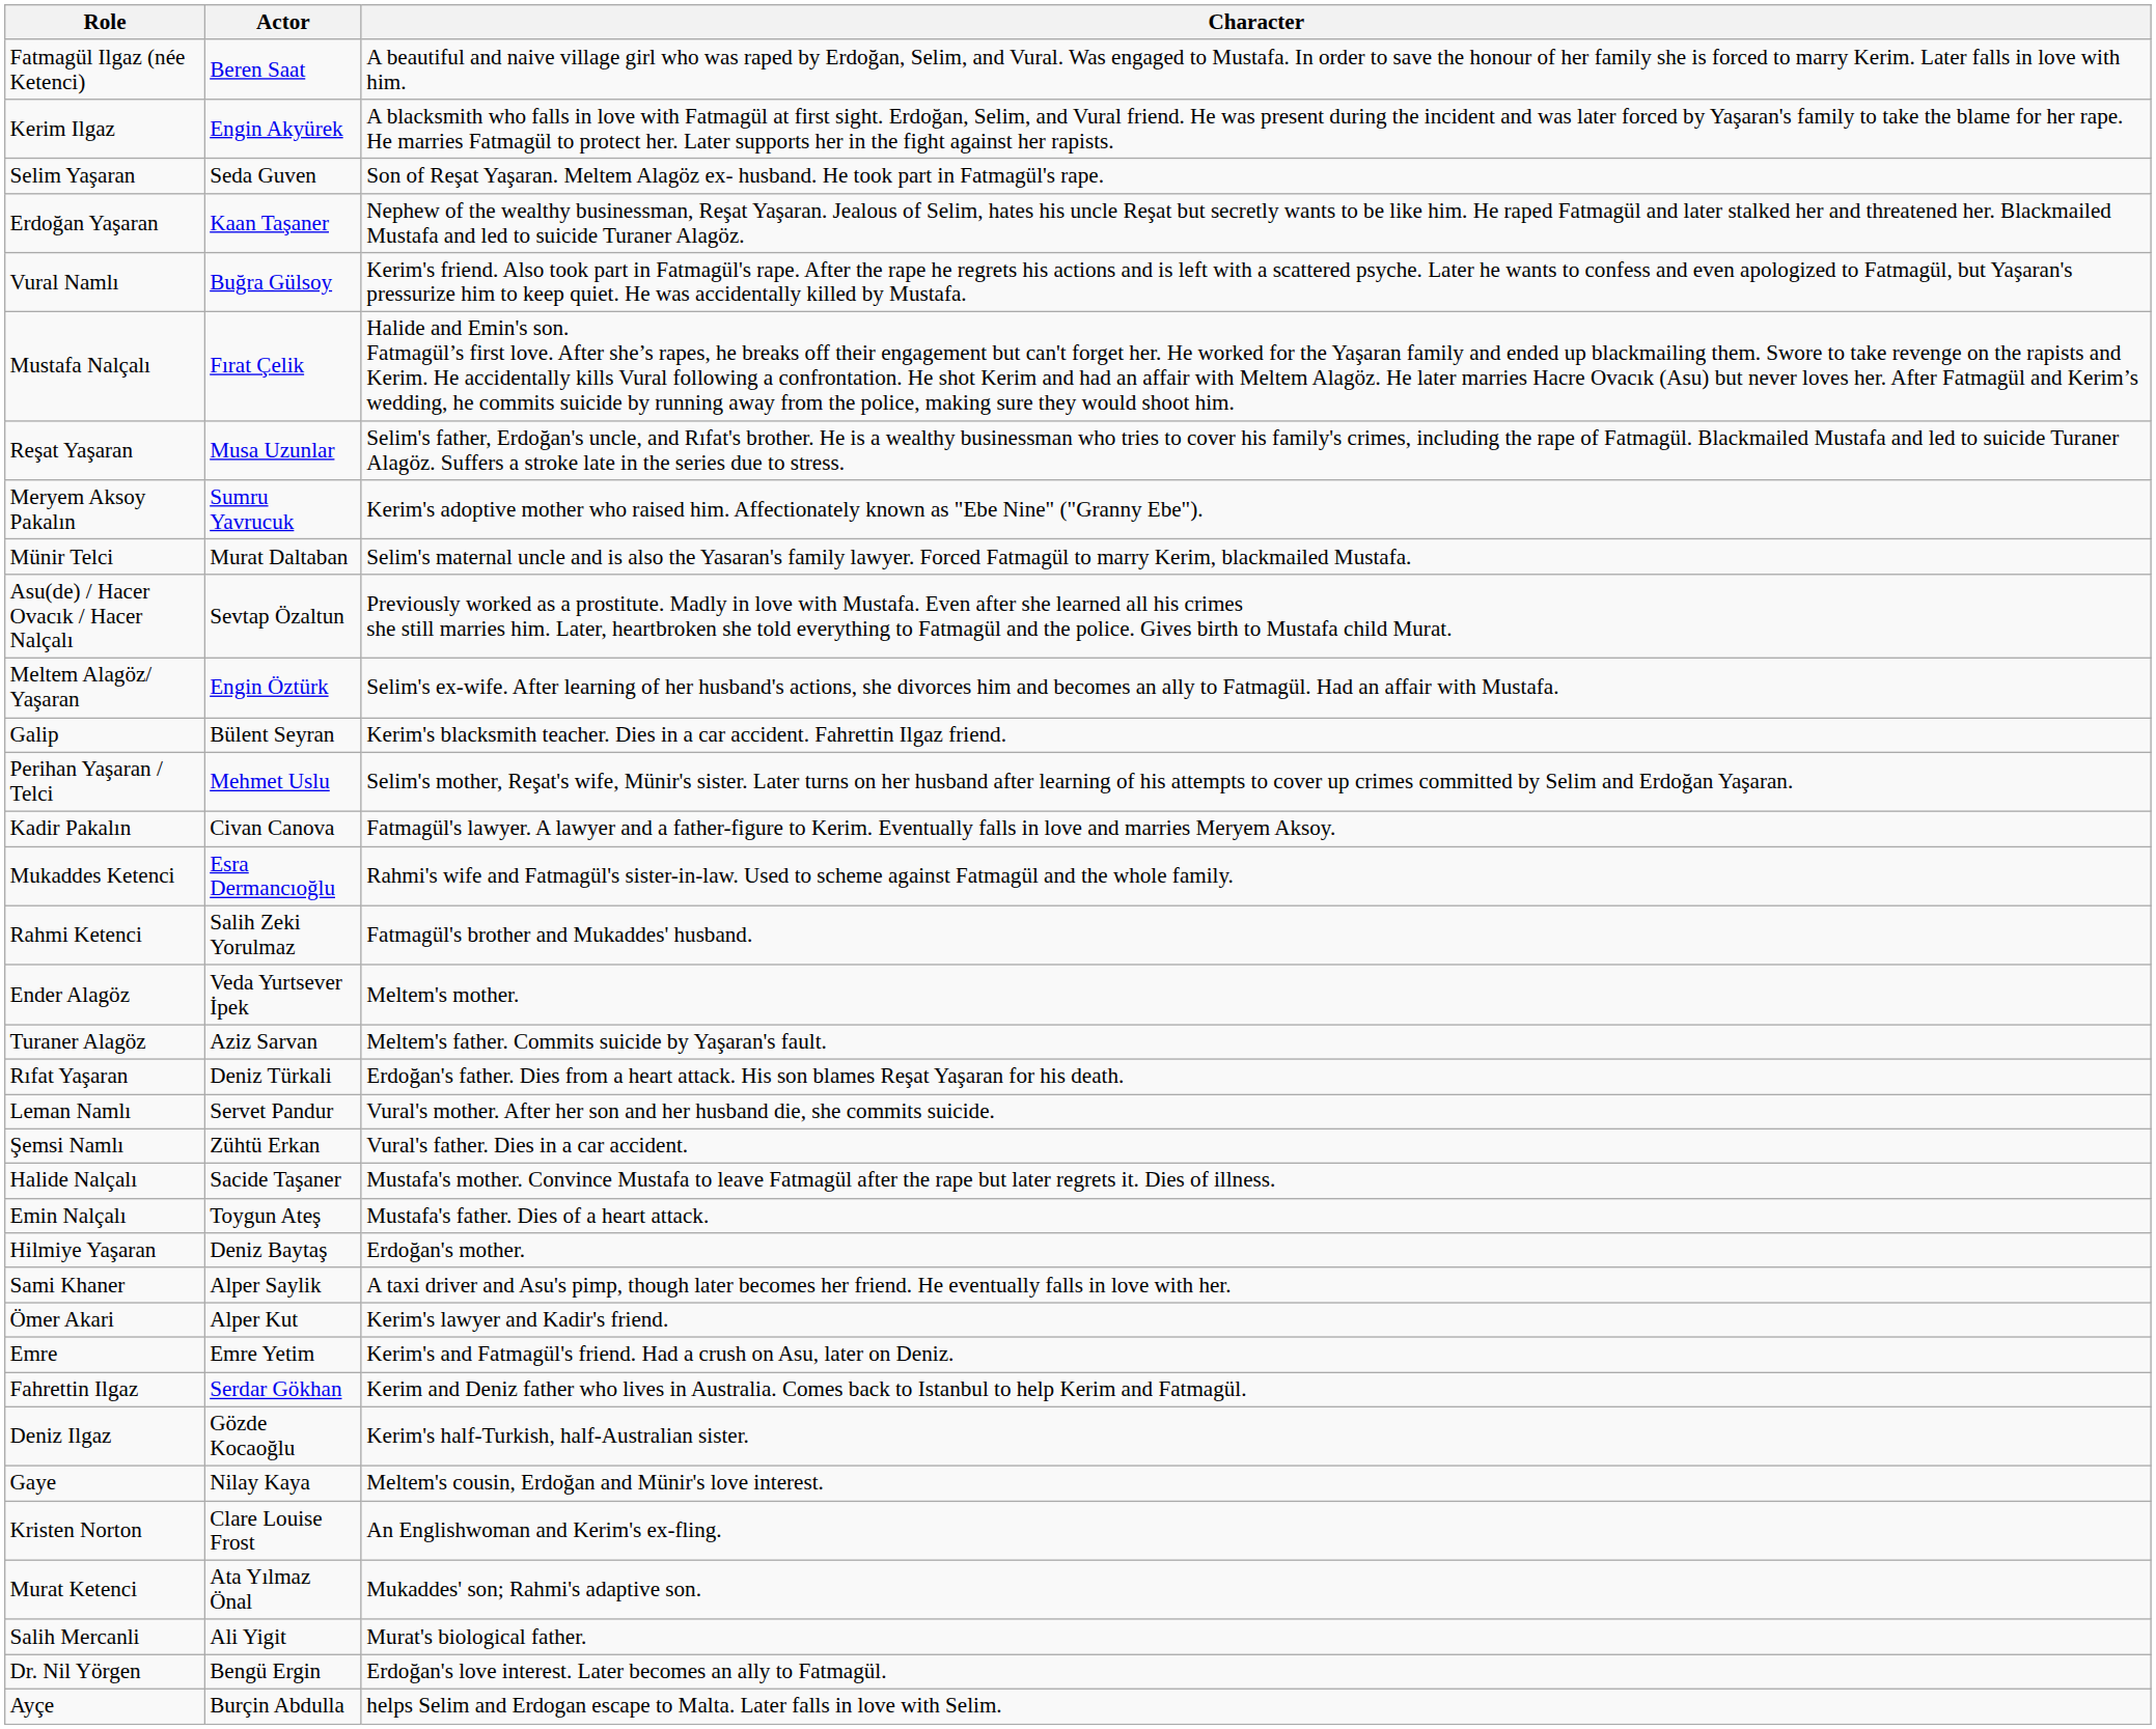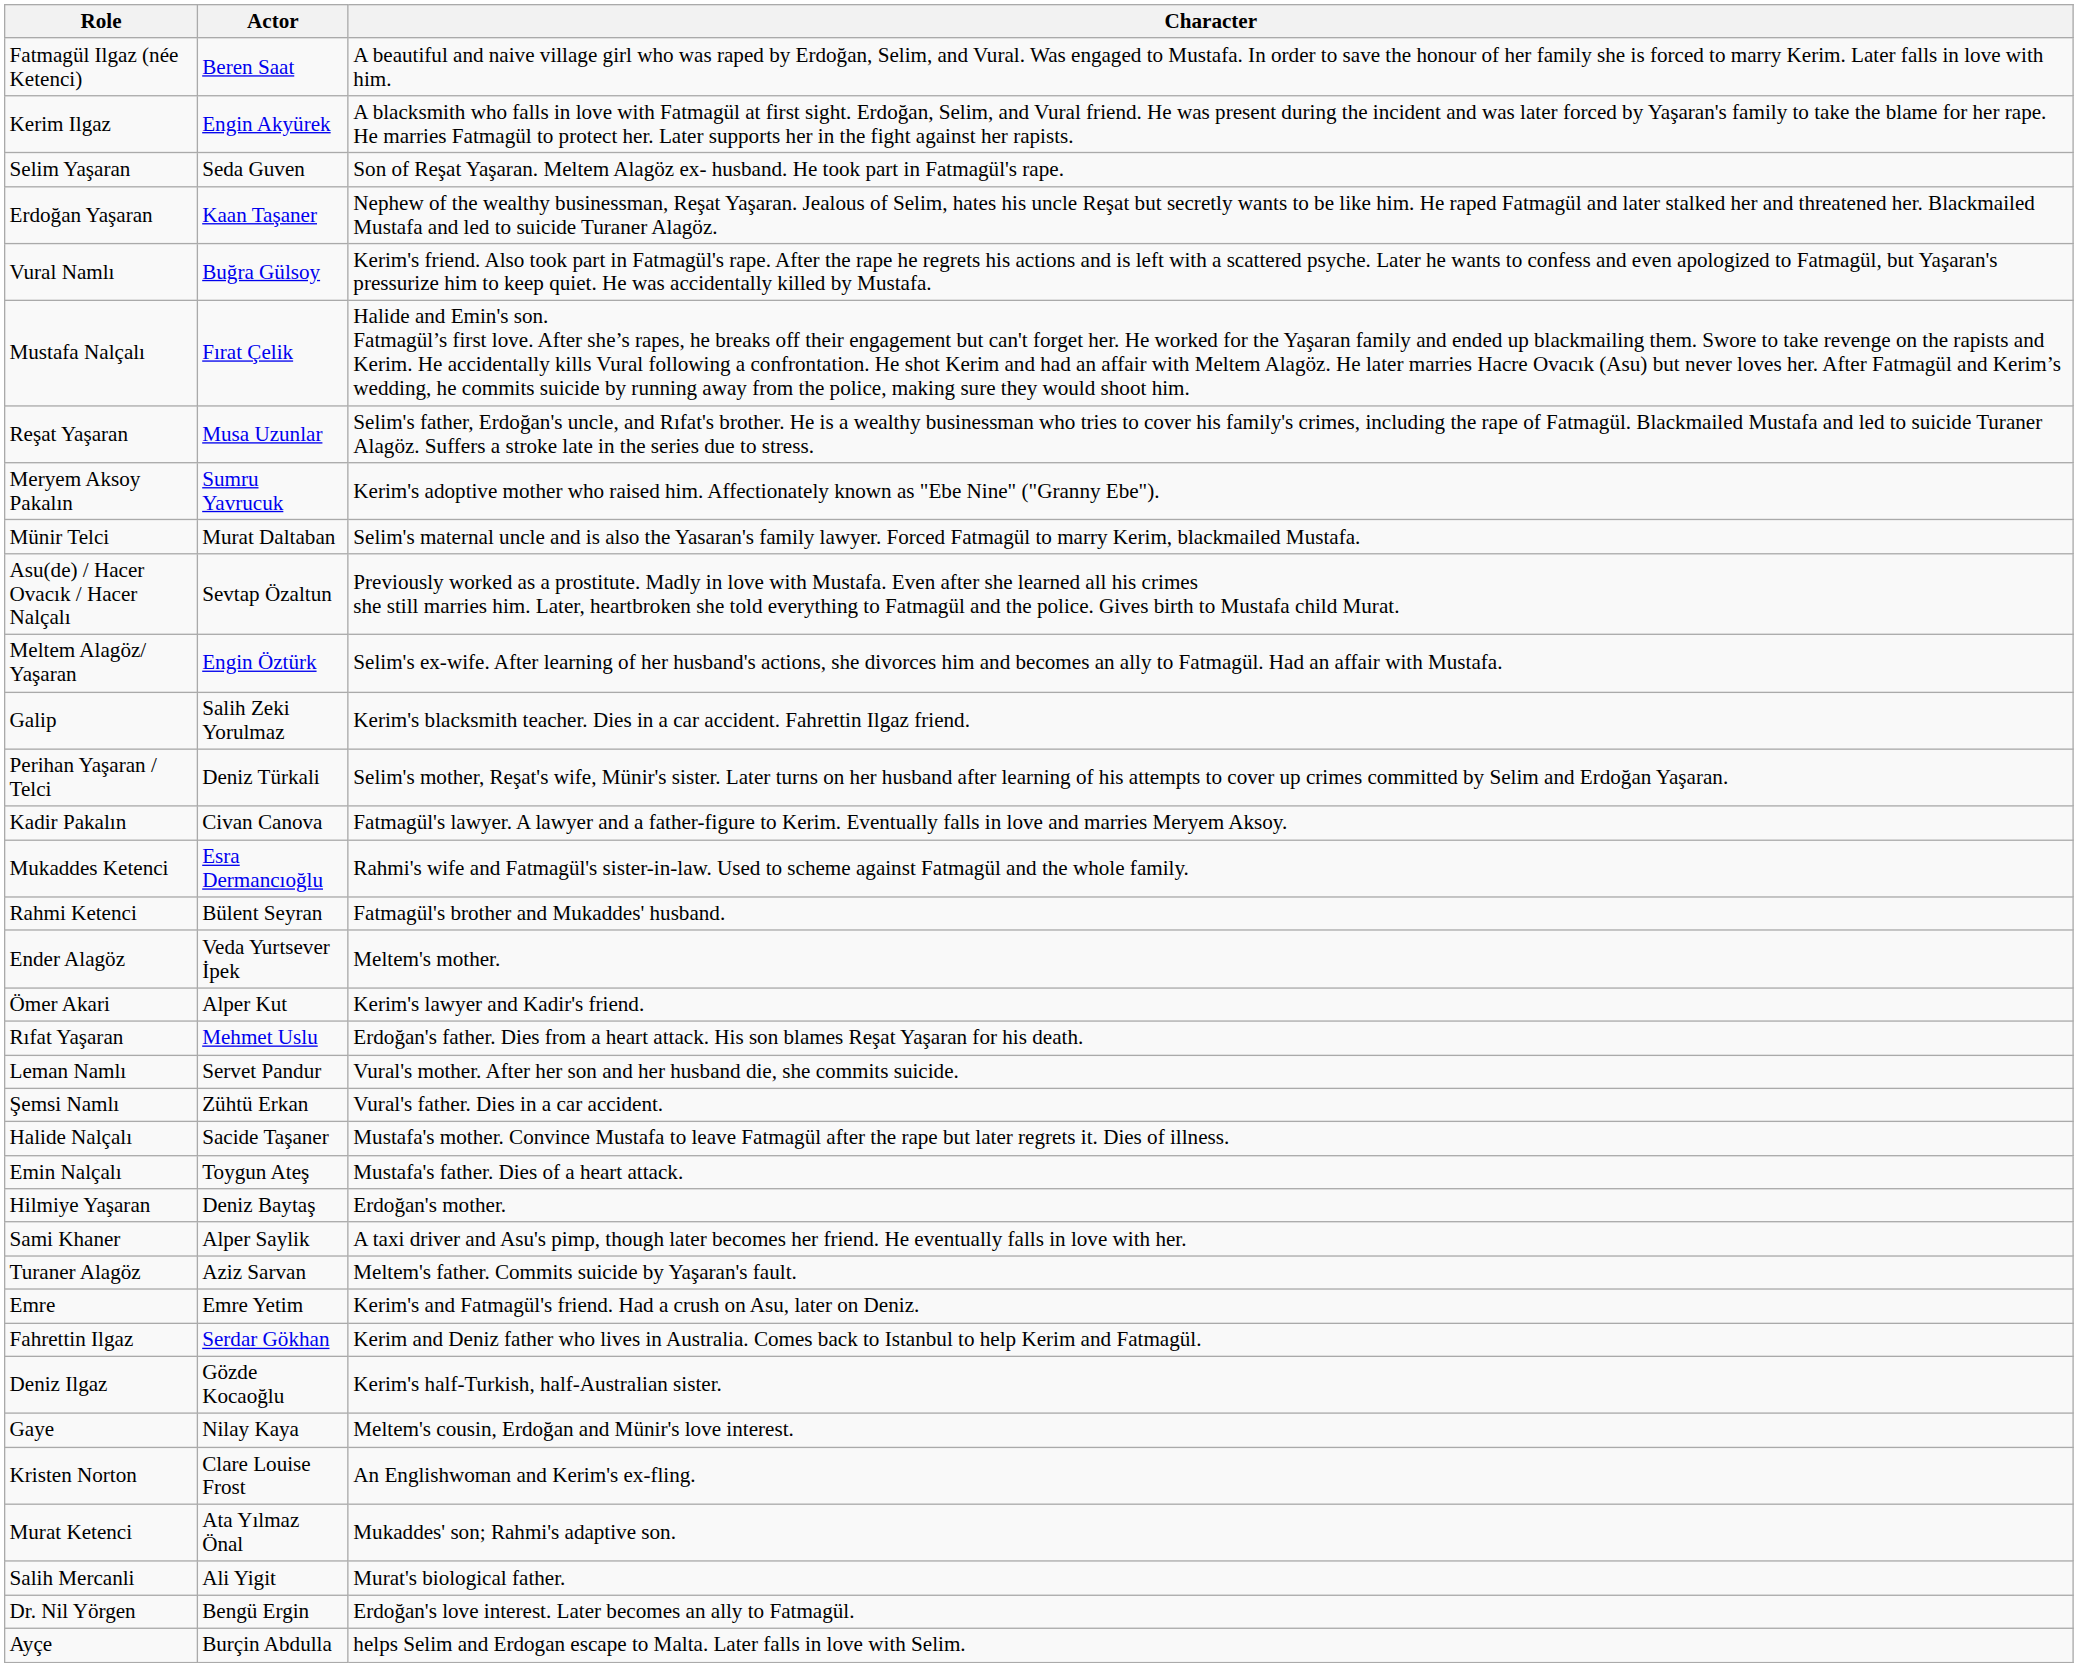Galip | Actor: Bülent Seyran -> Salih Zeki Yorulmaz
Perihan Yaşaran / Telci | Actor: Mehmet Uslu -> Deniz Türkali
Rahmi Ketenci | Actor: Salih Zeki Yorulmaz -> Bülent Seyran
rows swapped: Turaner Alagöz <-> Ömer Akari
Rıfat Yaşaran | Actor: Deniz Türkali -> Mehmet Uslu
